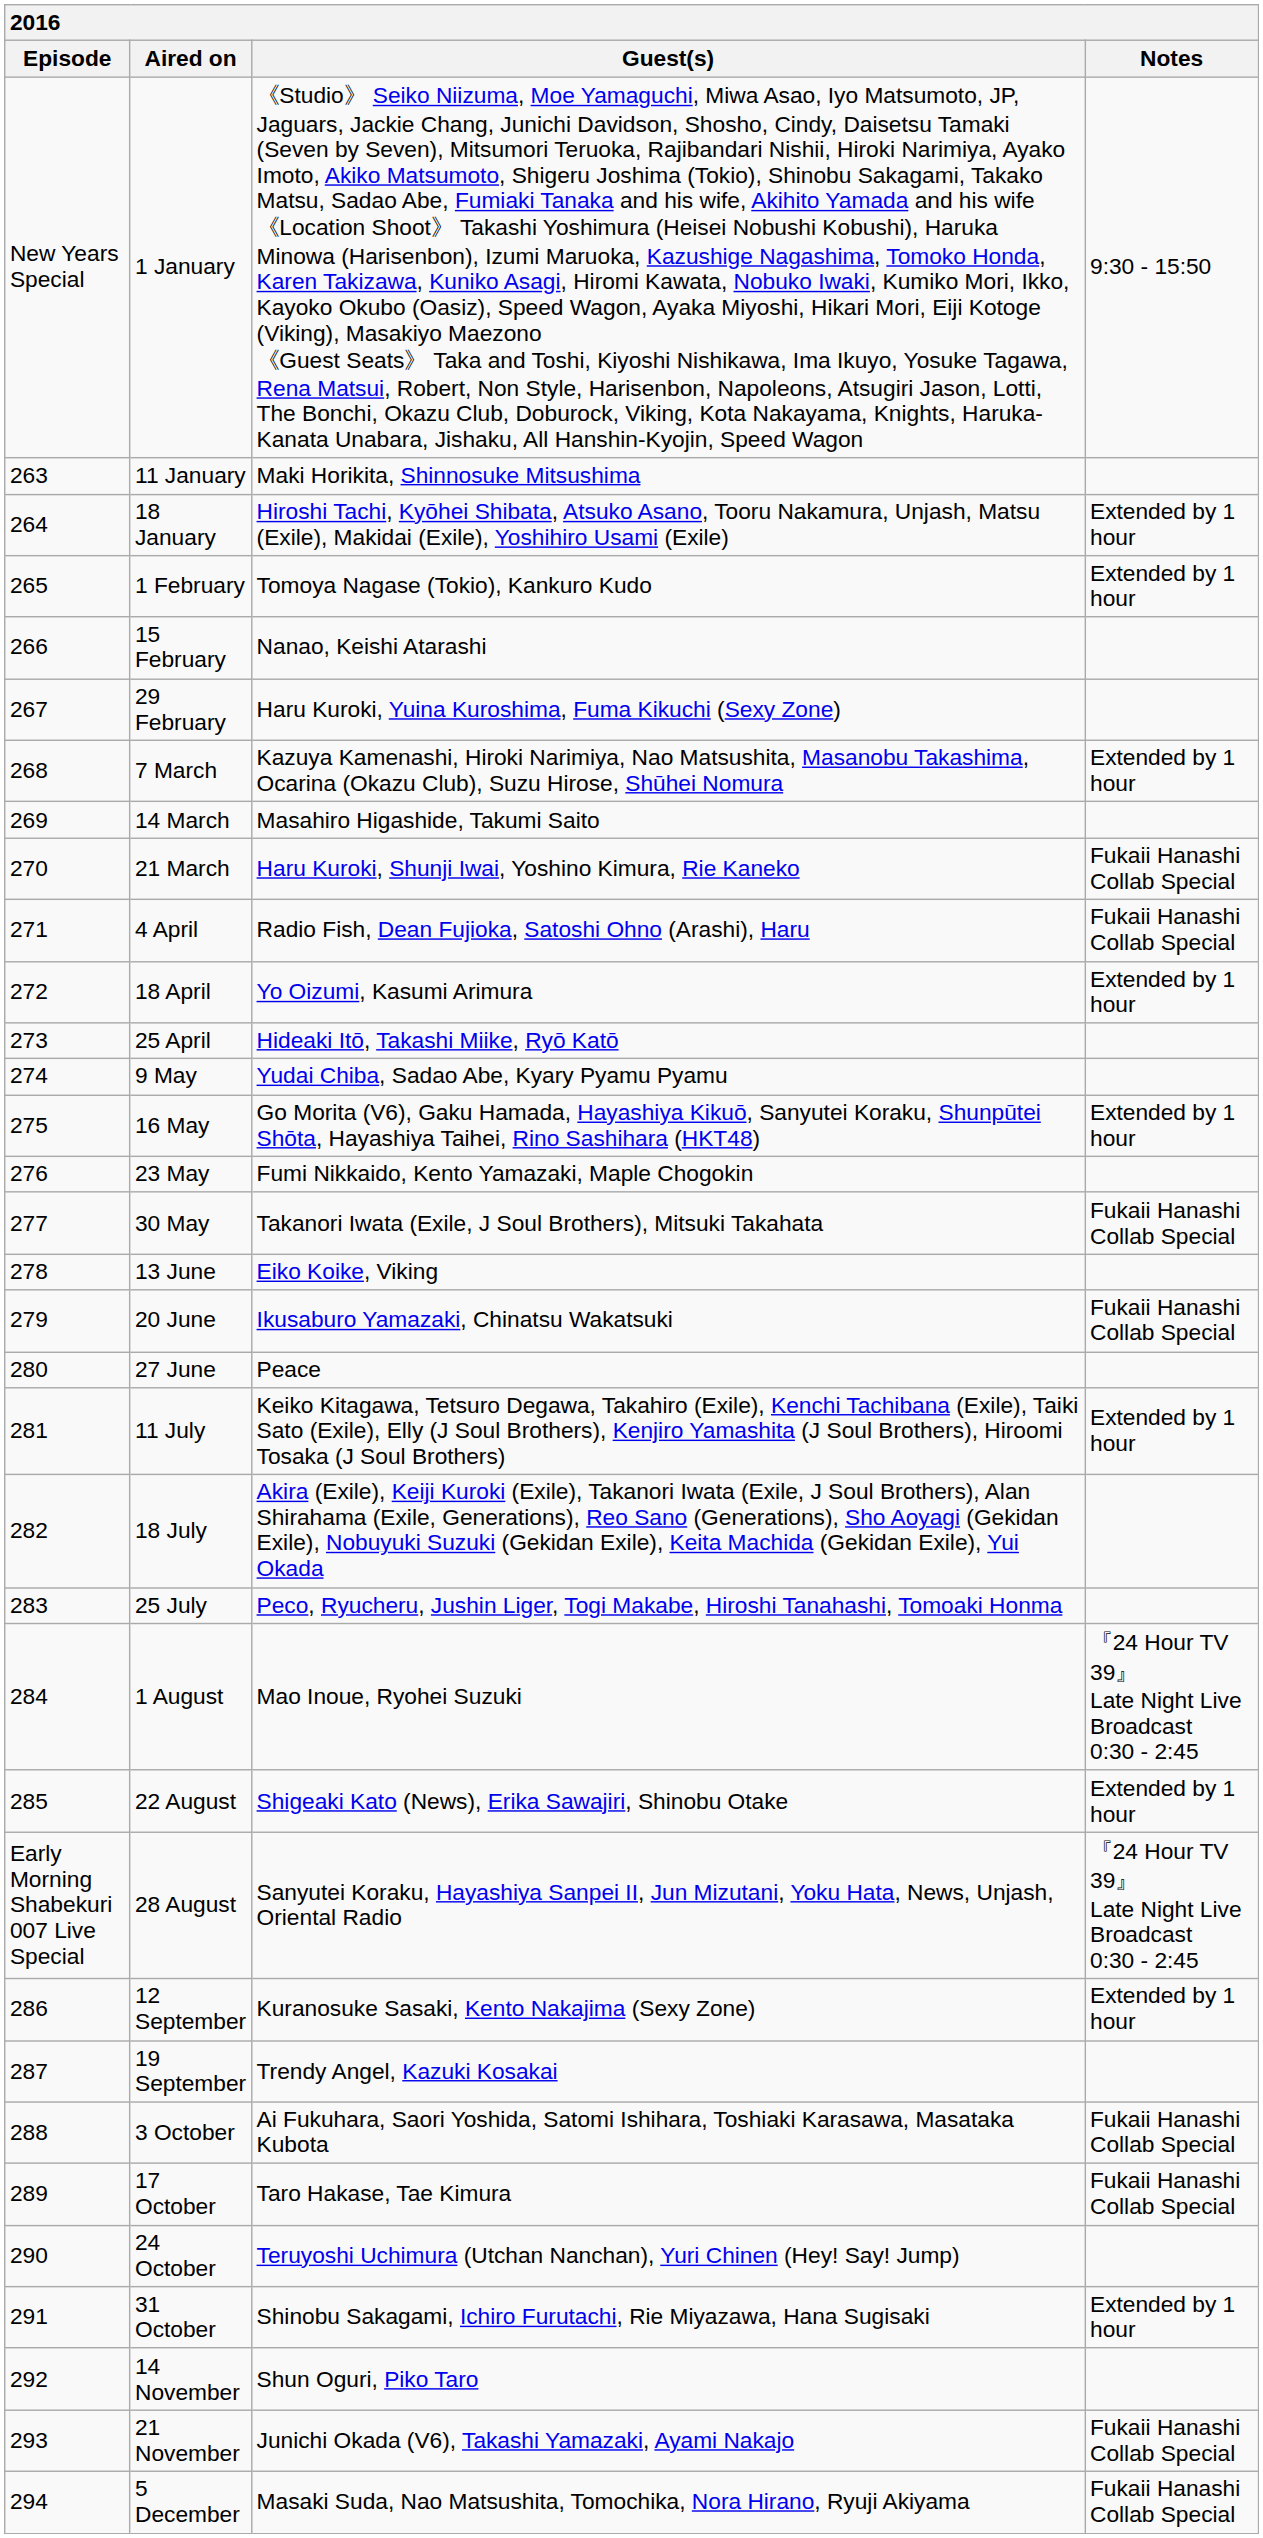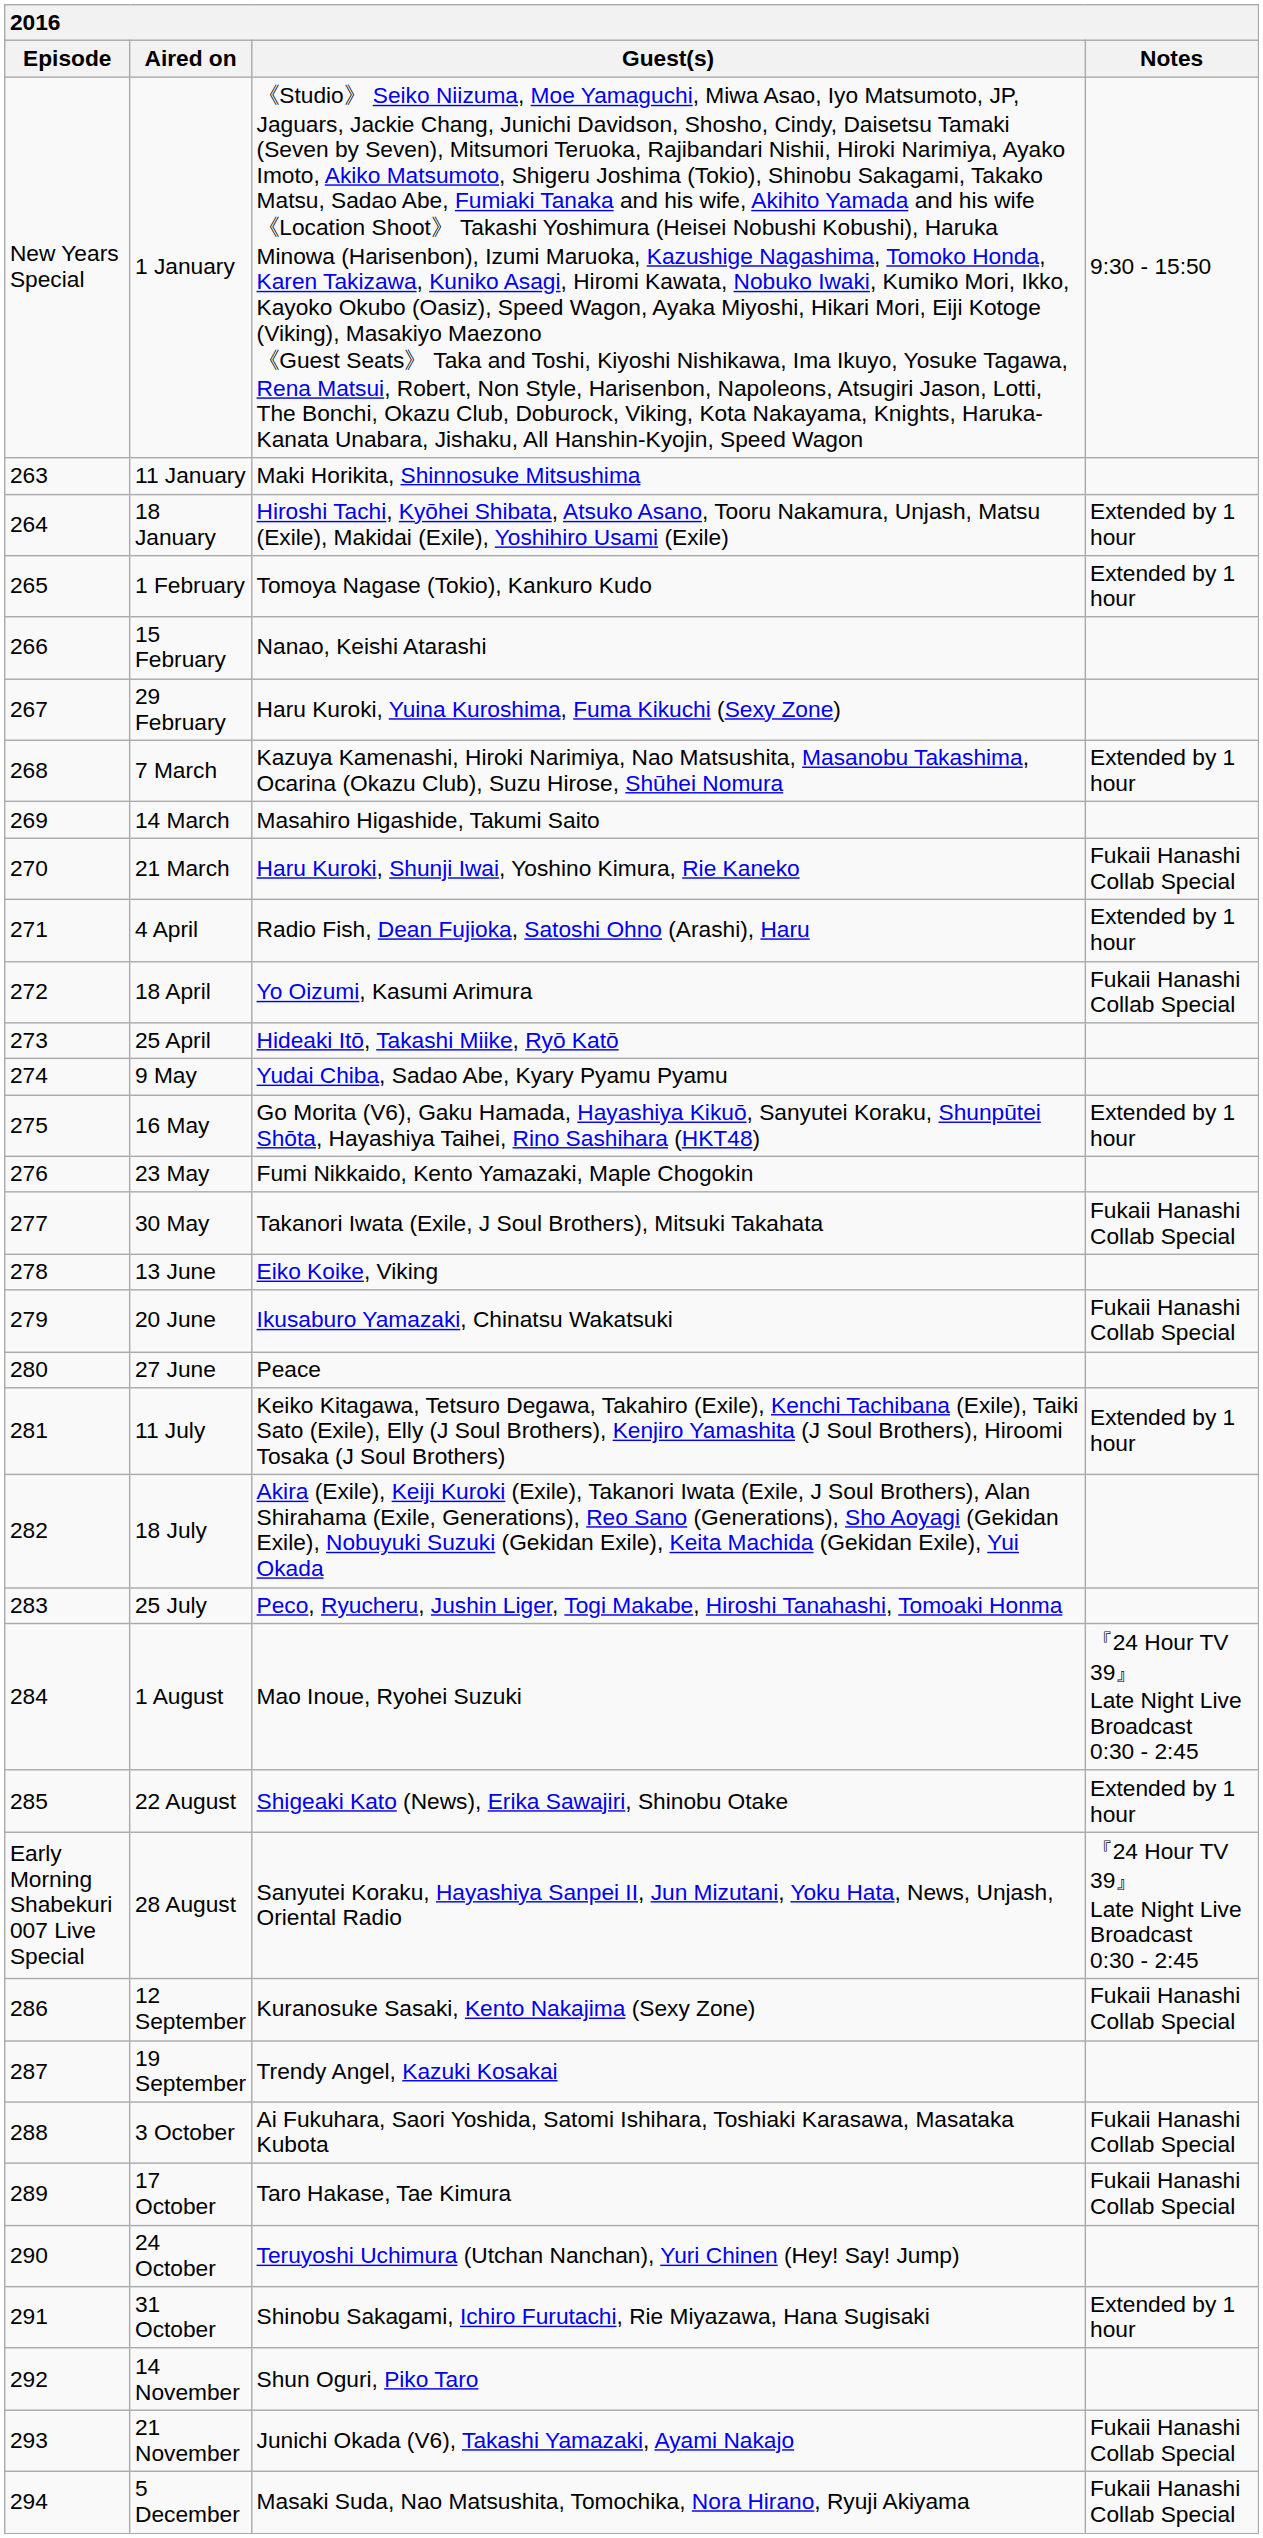4 April | Notes: Fukaii Hanashi Collab Special -> Extended by 1 hour
18 April | Notes: Extended by 1 hour -> Fukaii Hanashi Collab Special
12 September | Notes: Extended by 1 hour -> Fukaii Hanashi Collab Special
